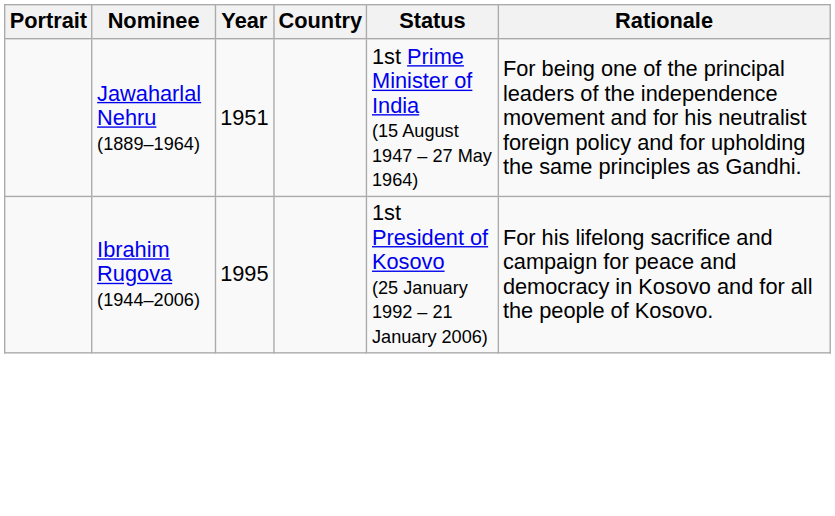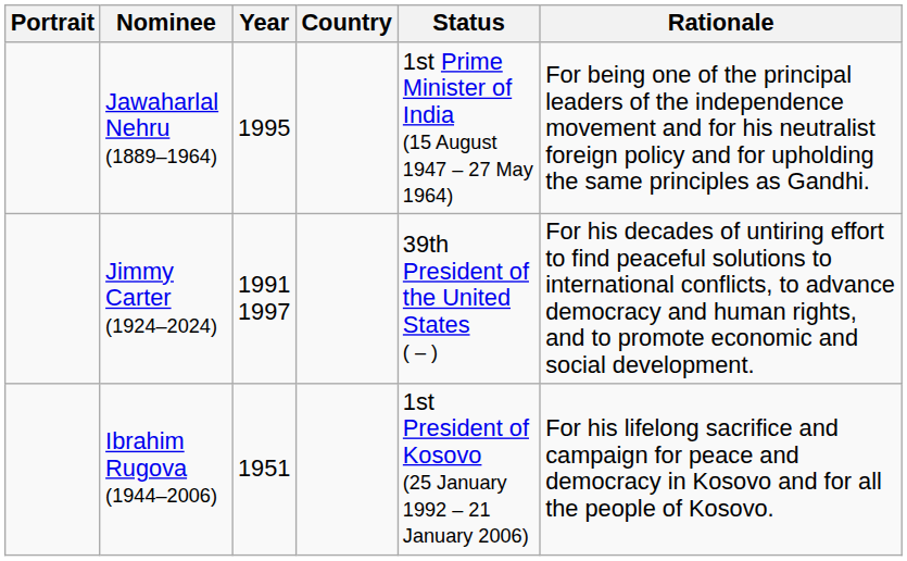Jawaharlal Nehru (1889–1964) | Year: 1951 -> 1995
+ row: Jimmy Carter (1924–2024) | 1991 1997 | 39th President of the United States ( – ) | For his decades of untiring effort to find peaceful solutions to international conflicts, to advance democracy and human rights, and to promote economic and social development.
Ibrahim Rugova (1944–2006) | Year: 1995 -> 1951
